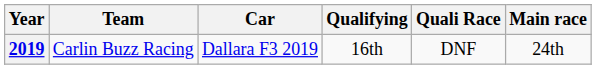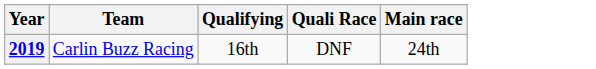- column: Car | Dallara F3 2019
